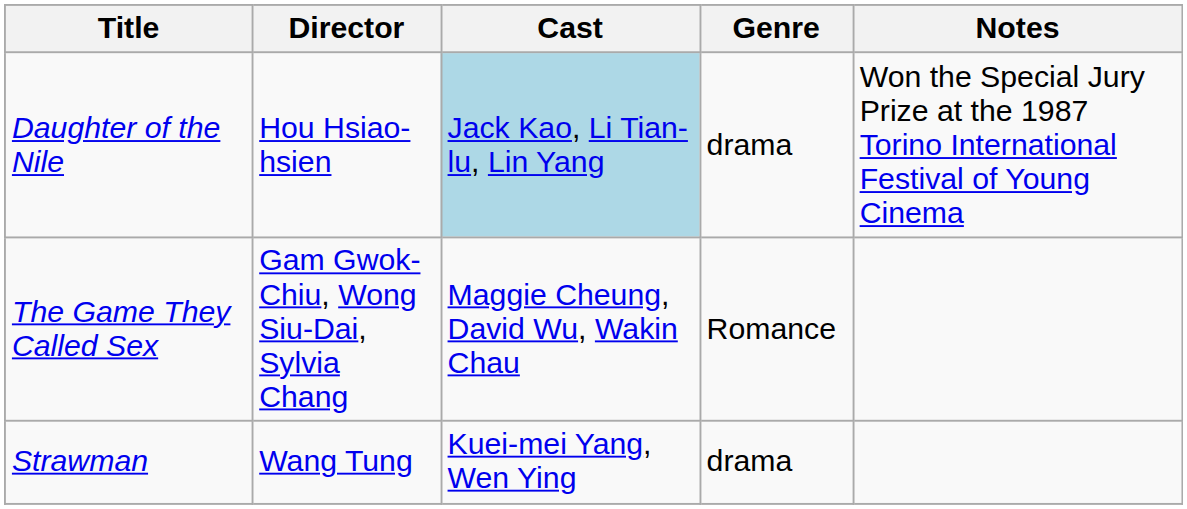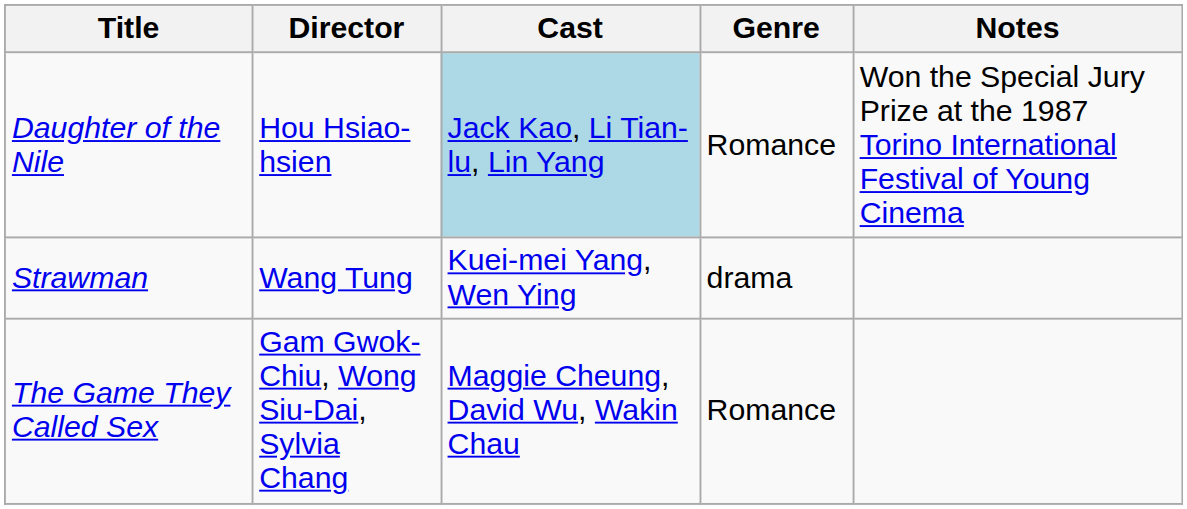Daughter of the Nile | Genre: drama -> Romance
rows swapped: Strawman <-> The Game They Called Sex
